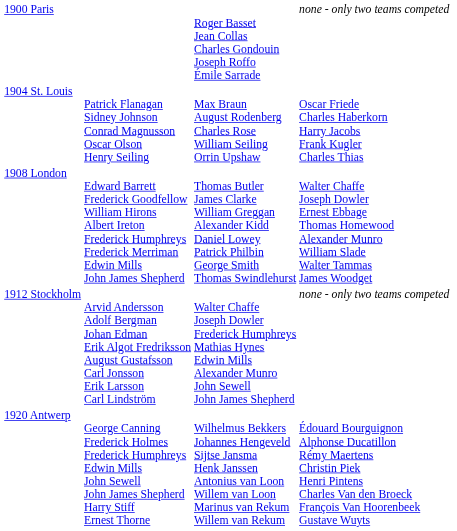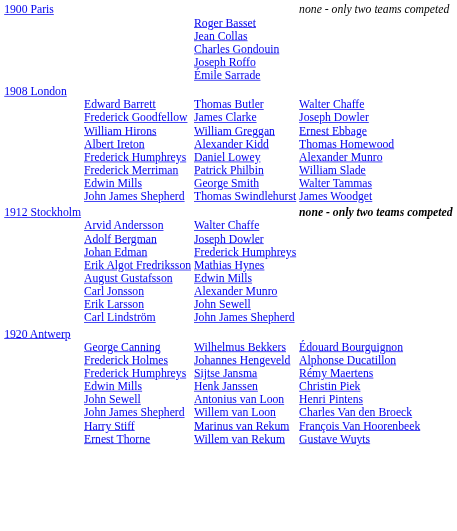- row: 1904 St. Louis | Patrick Flanagan Sidney Johnson Conrad Magnusson Oscar Olson Henry Seiling | Max Braun August Rodenberg Charles Rose William Seiling Orrin Upshaw | Oscar Friede Charles Haberkorn Harry Jacobs Frank Kugler Charles Thias
1912 Stockholm | column 4: normal -> bold
